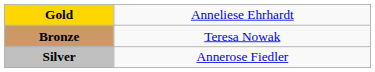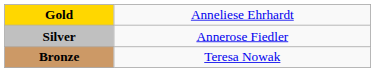rows swapped: Silver <-> Bronze
